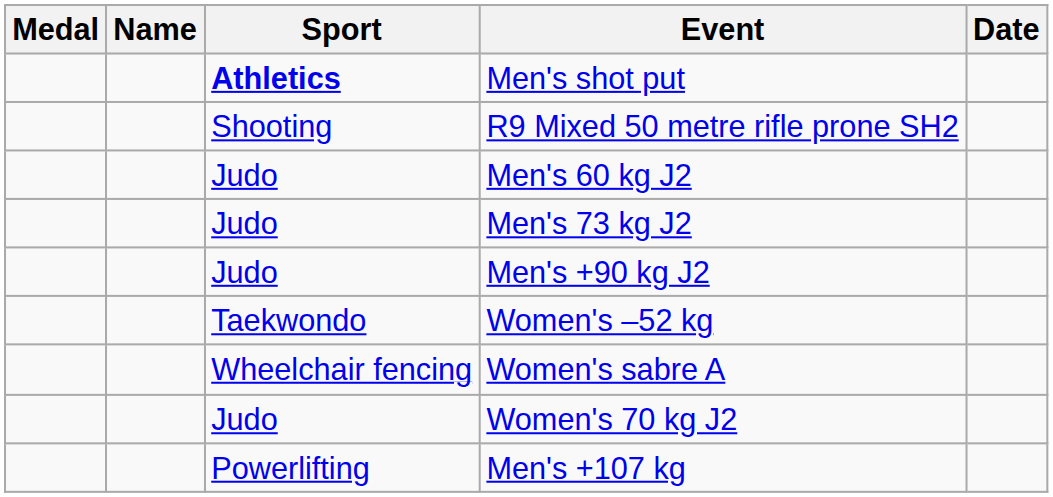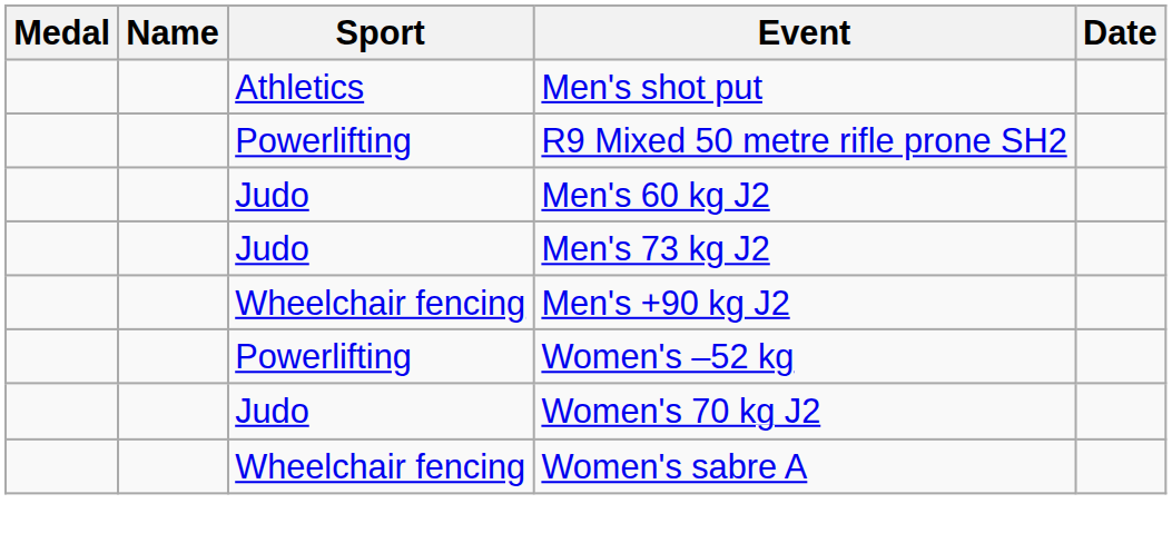Men's shot put | Sport: bold -> normal
R9 Mixed 50 metre rifle prone SH2 | Sport: Shooting -> Powerlifting
Men's +90 kg J2 | Sport: Judo -> Wheelchair fencing
Women's –52 kg | Sport: Taekwondo -> Powerlifting
rows swapped: Women's sabre A <-> Women's 70 kg J2
- row: Powerlifting | Men's +107 kg
